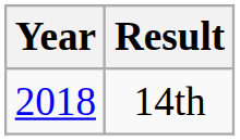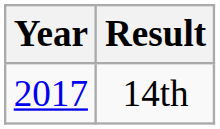14th | Year: 2018 -> 2017
